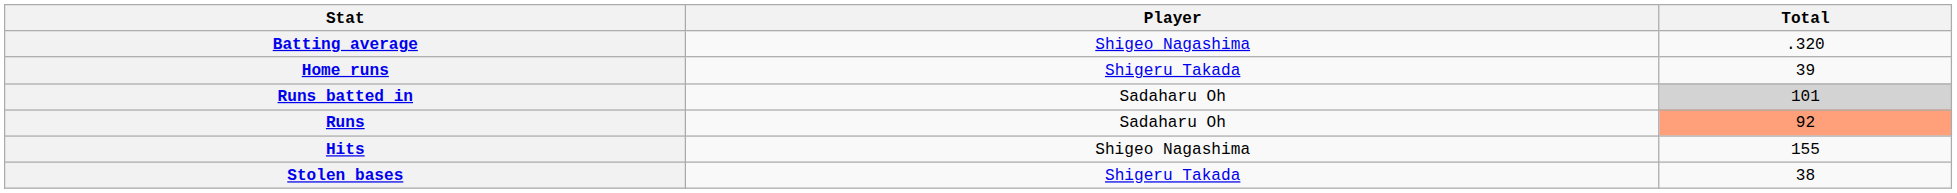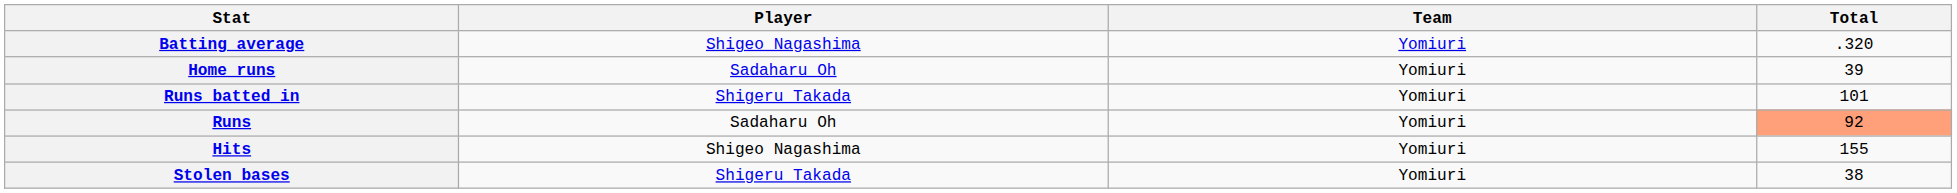+ column: Team | Yomiuri | Yomiuri | Yomiuri | Yomiuri | Yomiuri | Yomiuri
Home runs | Player: Shigeru Takada -> Sadaharu Oh
Runs batted in | Player: Sadaharu Oh -> Shigeru Takada
Runs batted in | Total: lightgrey background -> no background
